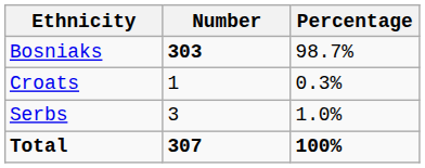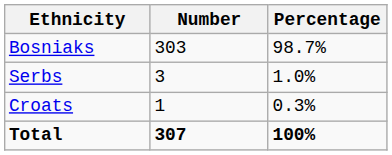Bosniaks | Number: bold -> normal
rows swapped: Serbs <-> Croats
